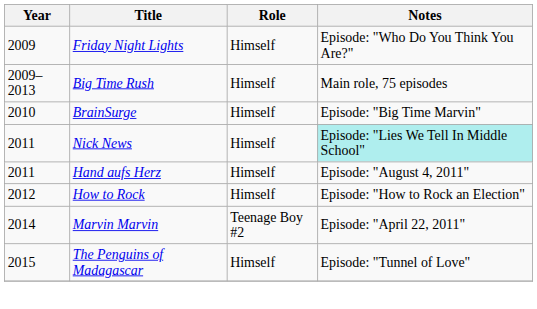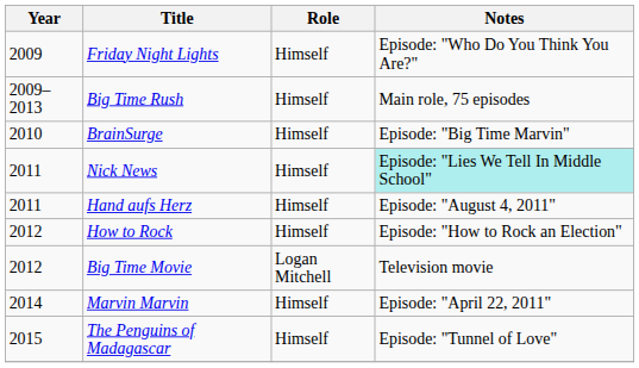+ row: 2012 | Big Time Movie | Logan Mitchell | Television movie
Marvin Marvin | Role: Teenage Boy #2 -> Himself
